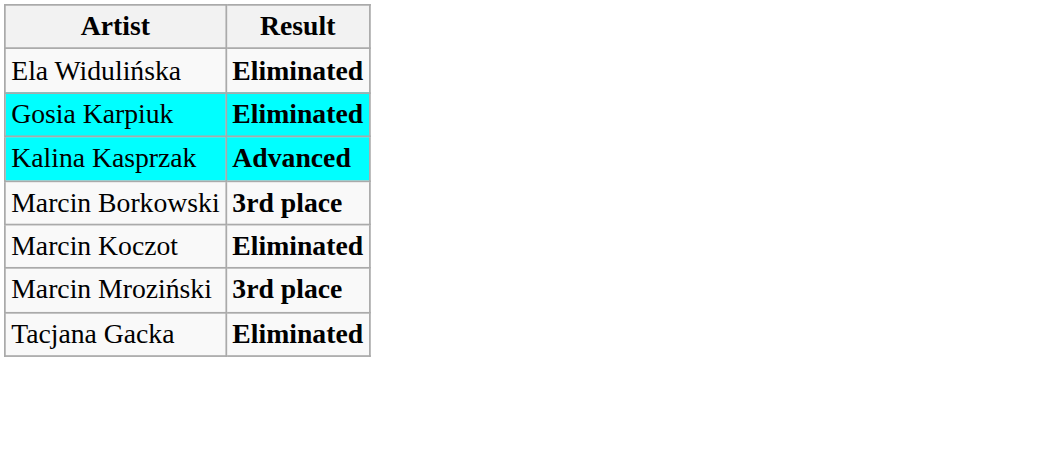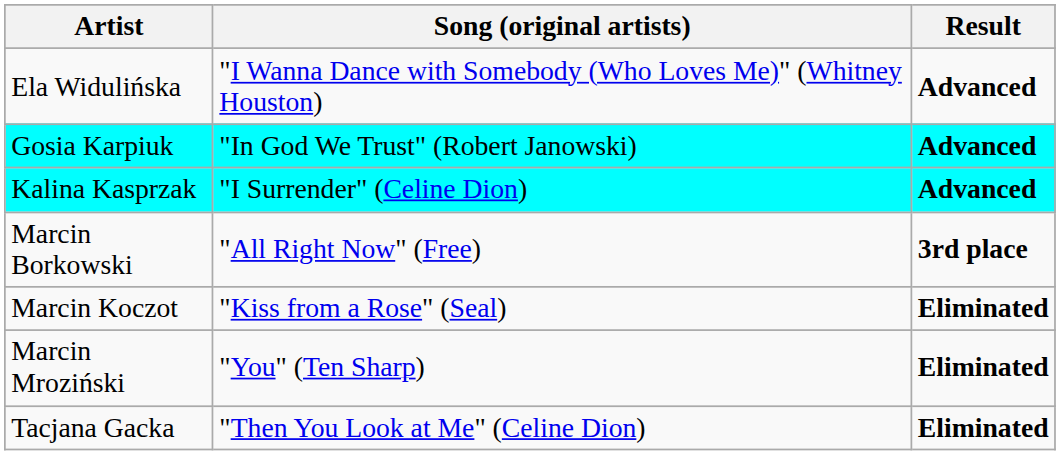+ column: Song (original artists) | "I Wanna Dance with Somebody (Who Loves Me)" (Whitney Houston) | "In God We Trust" (Robert Janowski) | "I Surrender" (Celine Dion) | "All Right Now" (Free) | "Kiss from a Rose" (Seal) | "You" (Ten Sharp) | "Then You Look at Me" (Celine Dion)
Ela Widulińska | Result: Eliminated -> Advanced
Gosia Karpiuk | Result: Eliminated -> Advanced
Marcin Mroziński | Result: 3rd place -> Eliminated
